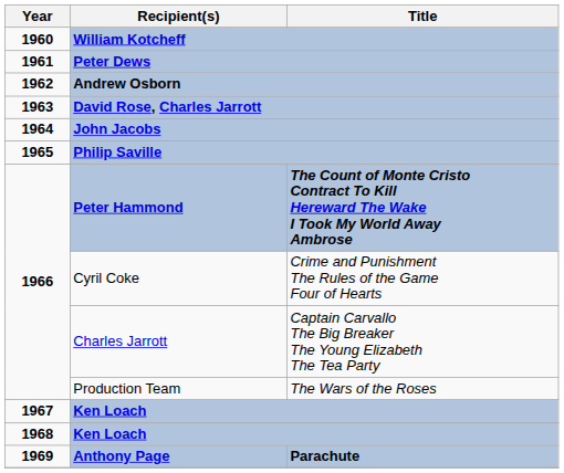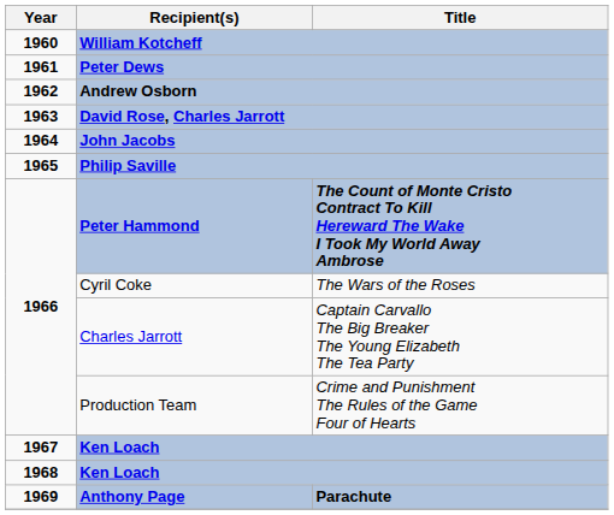Cyril Coke | Title: Crime and Punishment The Rules of the Game Four of Hearts -> The Wars of the Roses
Production Team | Title: The Wars of the Roses -> Crime and Punishment The Rules of the Game Four of Hearts
